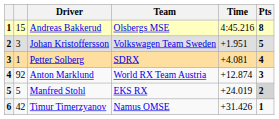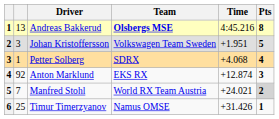Andreas Bakkerud | column 2: 15 -> 13
Andreas Bakkerud | Team: normal -> bold
Petter Solberg | Time: +4.081 -> +4.068
Anton Marklund | Team: World RX Team Austria -> EKS RX
Manfred Stohl | column 2: 5 -> 7
Manfred Stohl | Team: EKS RX -> World RX Team Austria
Manfred Stohl | Time: +24.019 -> +24.021
Timur Timerzyanov | column 2: 42 -> 25
